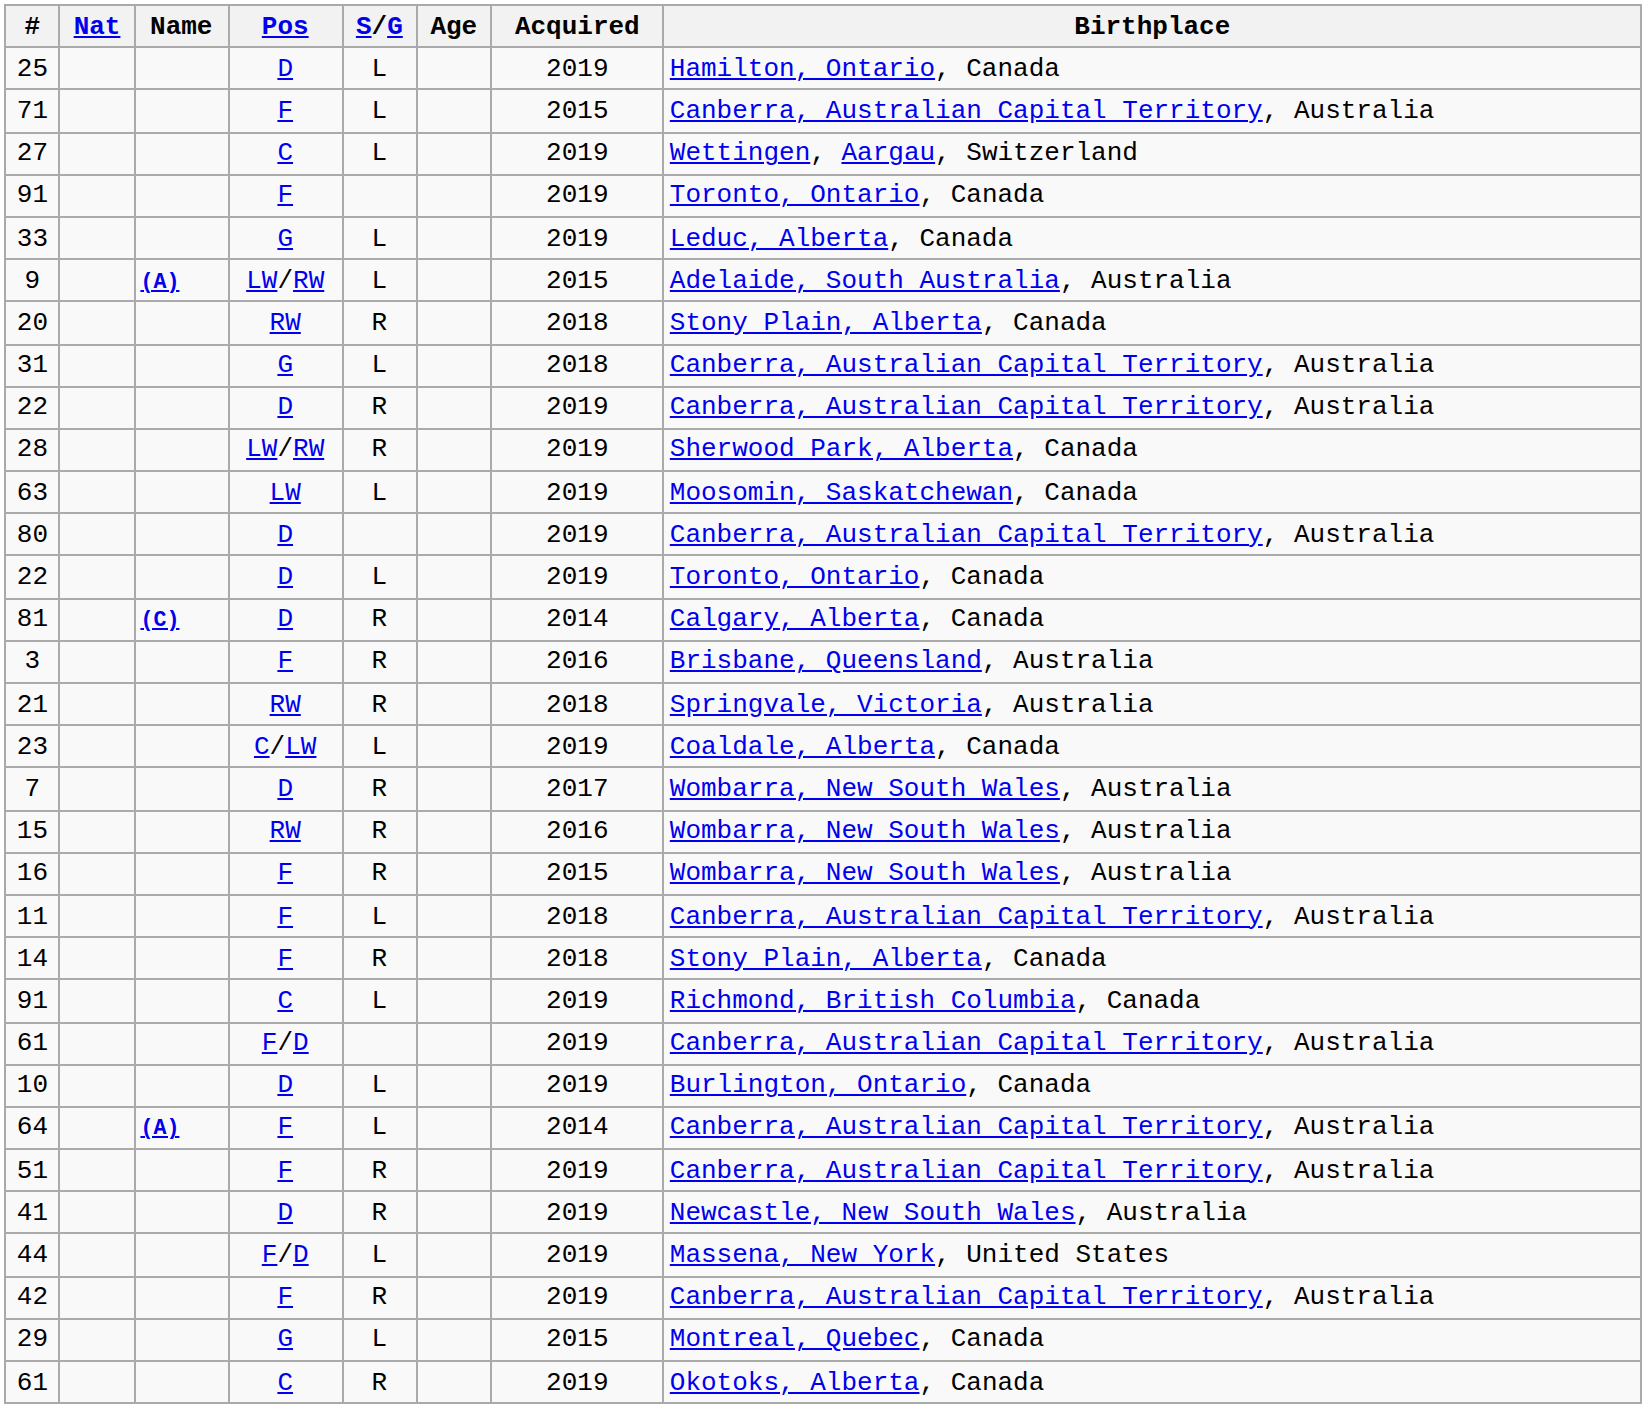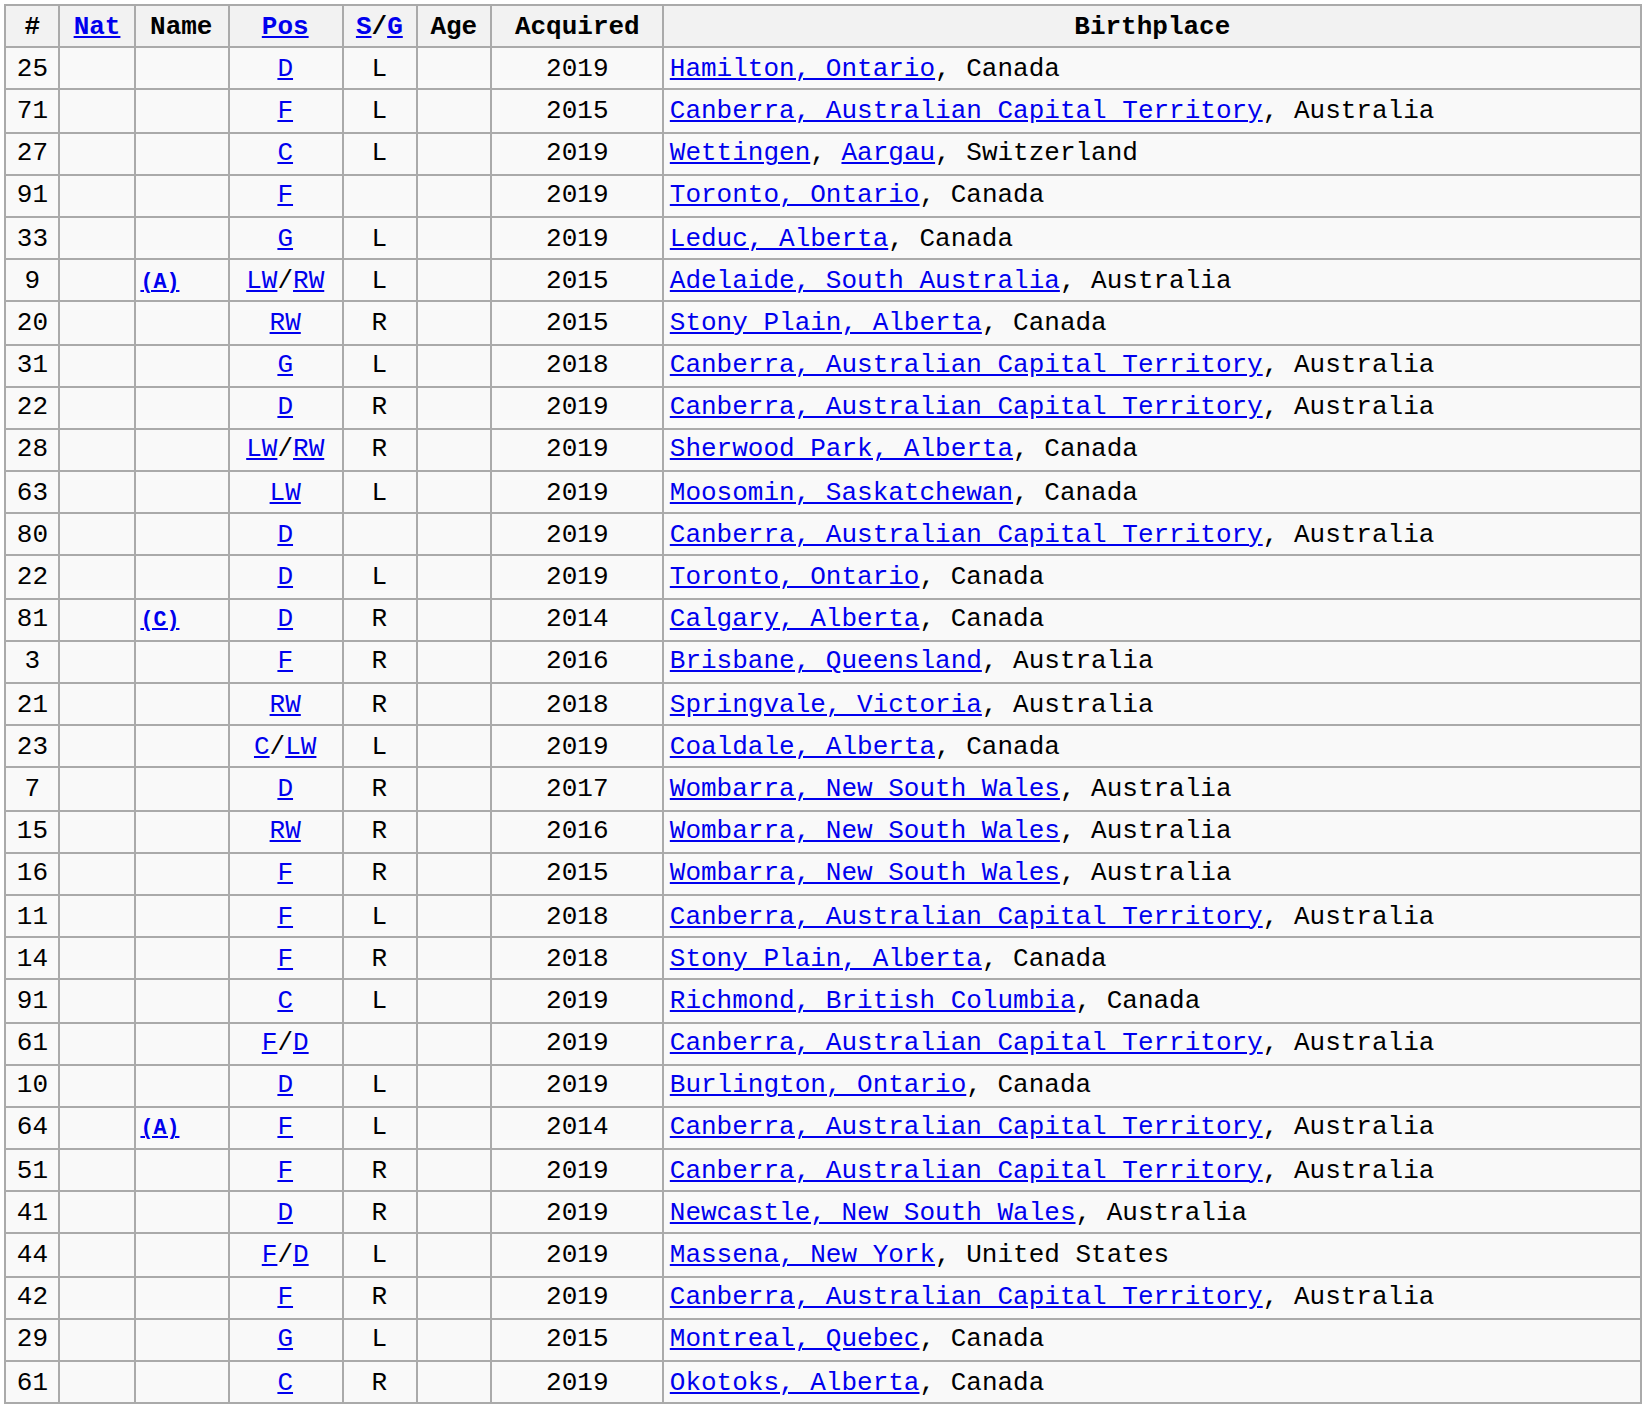20 | Acquired: 2018 -> 2015
